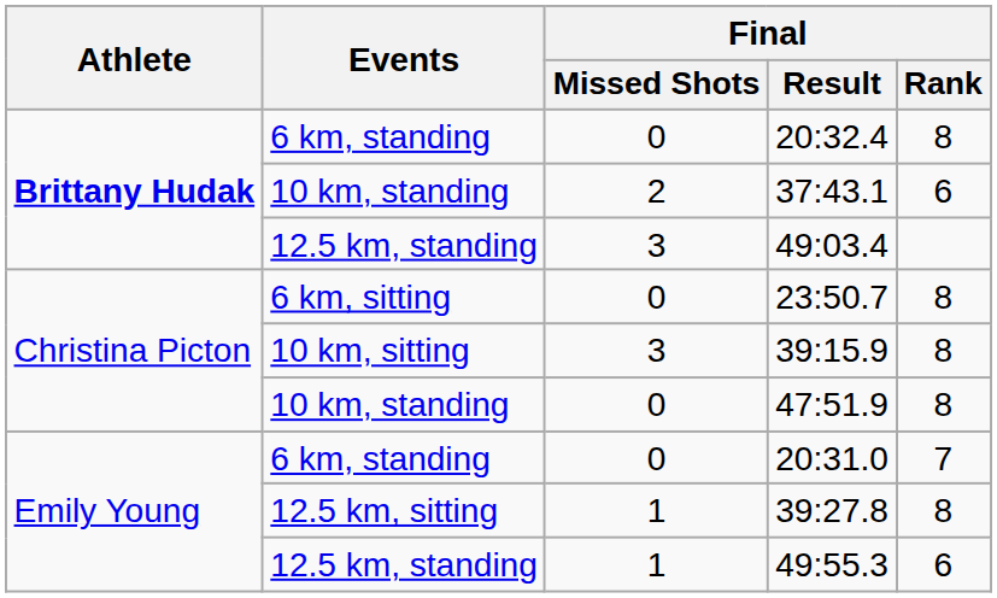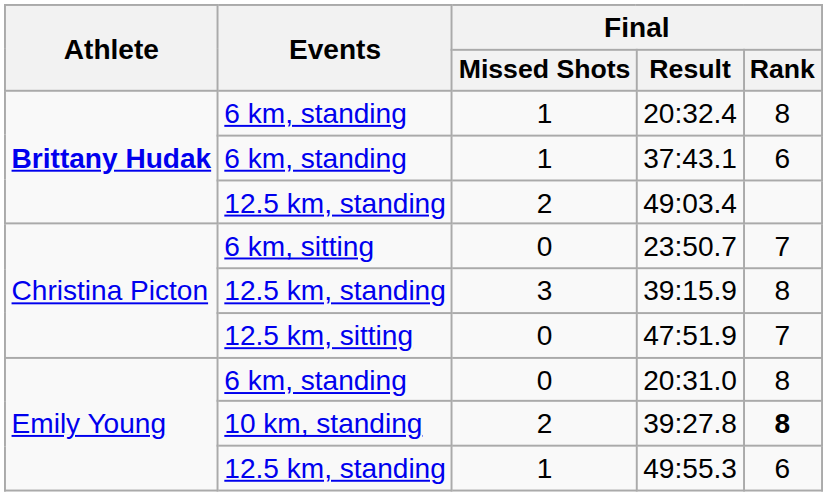20:32.4 | Final / Missed Shots: 0 -> 1
37:43.1 | Events: 10 km, standing -> 6 km, standing
37:43.1 | Final / Missed Shots: 2 -> 1
49:03.4 | Final / Missed Shots: 3 -> 2
23:50.7 | Final / Rank: 8 -> 7
39:15.9 | Events: 10 km, sitting -> 12.5 km, standing
47:51.9 | Events: 10 km, standing -> 12.5 km, sitting
47:51.9 | Final / Rank: 8 -> 7
20:31.0 | Final / Rank: 7 -> 8
39:27.8 | Events: 12.5 km, sitting -> 10 km, standing
39:27.8 | Final / Missed Shots: 1 -> 2
39:27.8 | Final / Rank: normal -> bold
